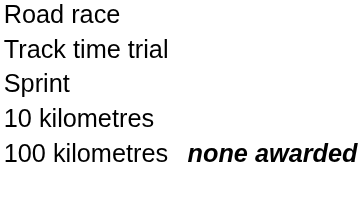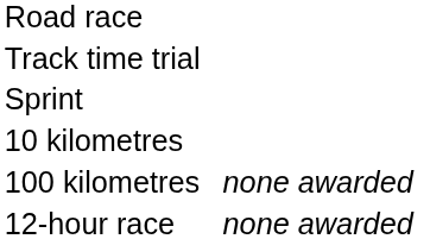100 kilometres | column 4: bold -> normal
+ row: 12-hour race | none awarded
